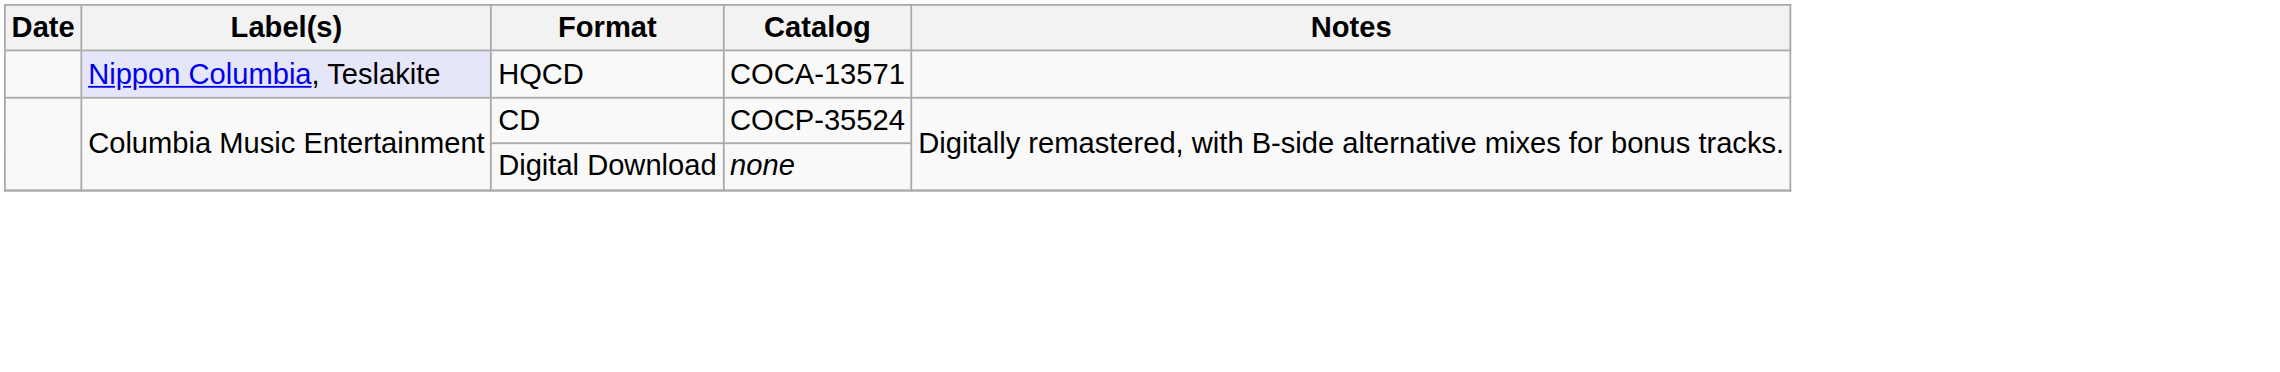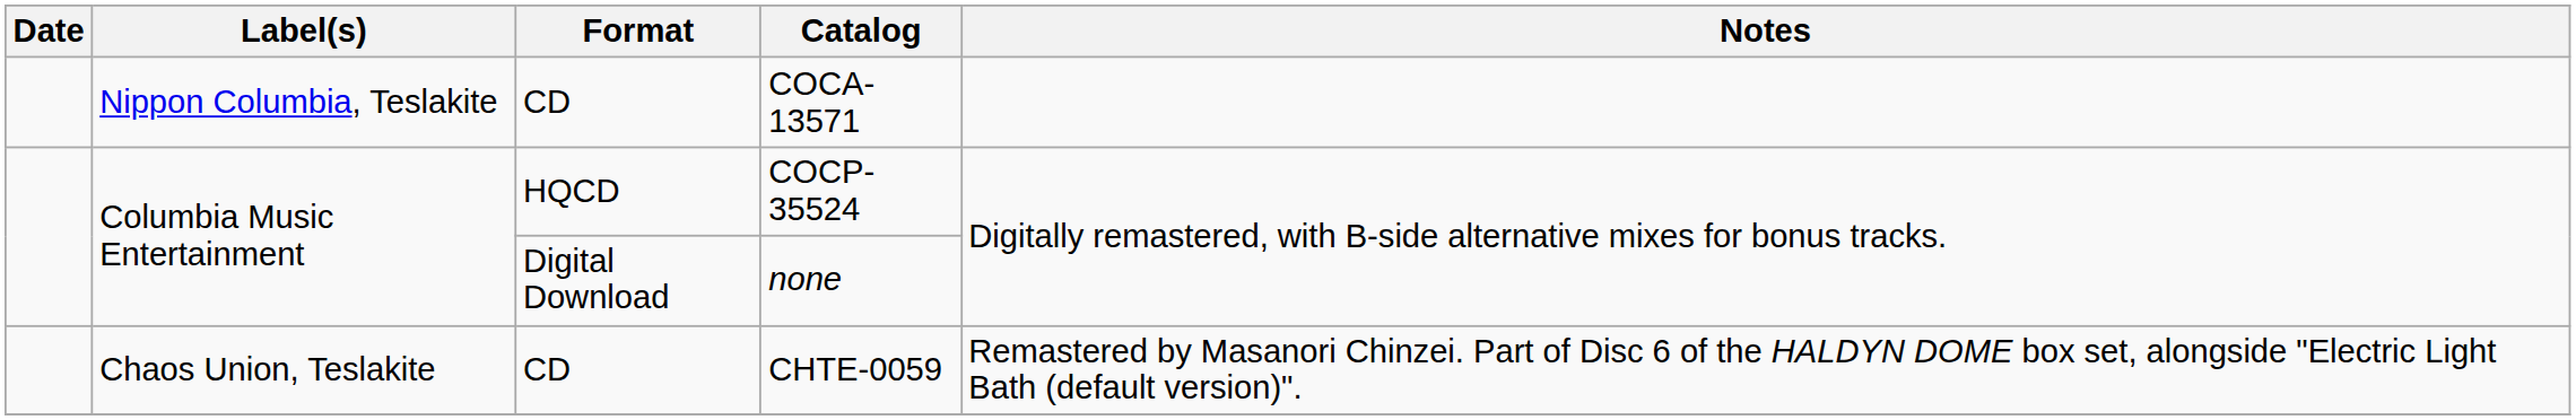COCA-13571 | Label(s): lavender background -> no background
COCA-13571 | Format: HQCD -> CD
COCP-35524 | Format: CD -> HQCD
+ row: Chaos Union, Teslakite | CD | CHTE-0059 | Remastered by Masanori Chinzei. Part of Disc 6 of the HALDYN DOME box set, alongside "Electric Light Bath (default version)".
